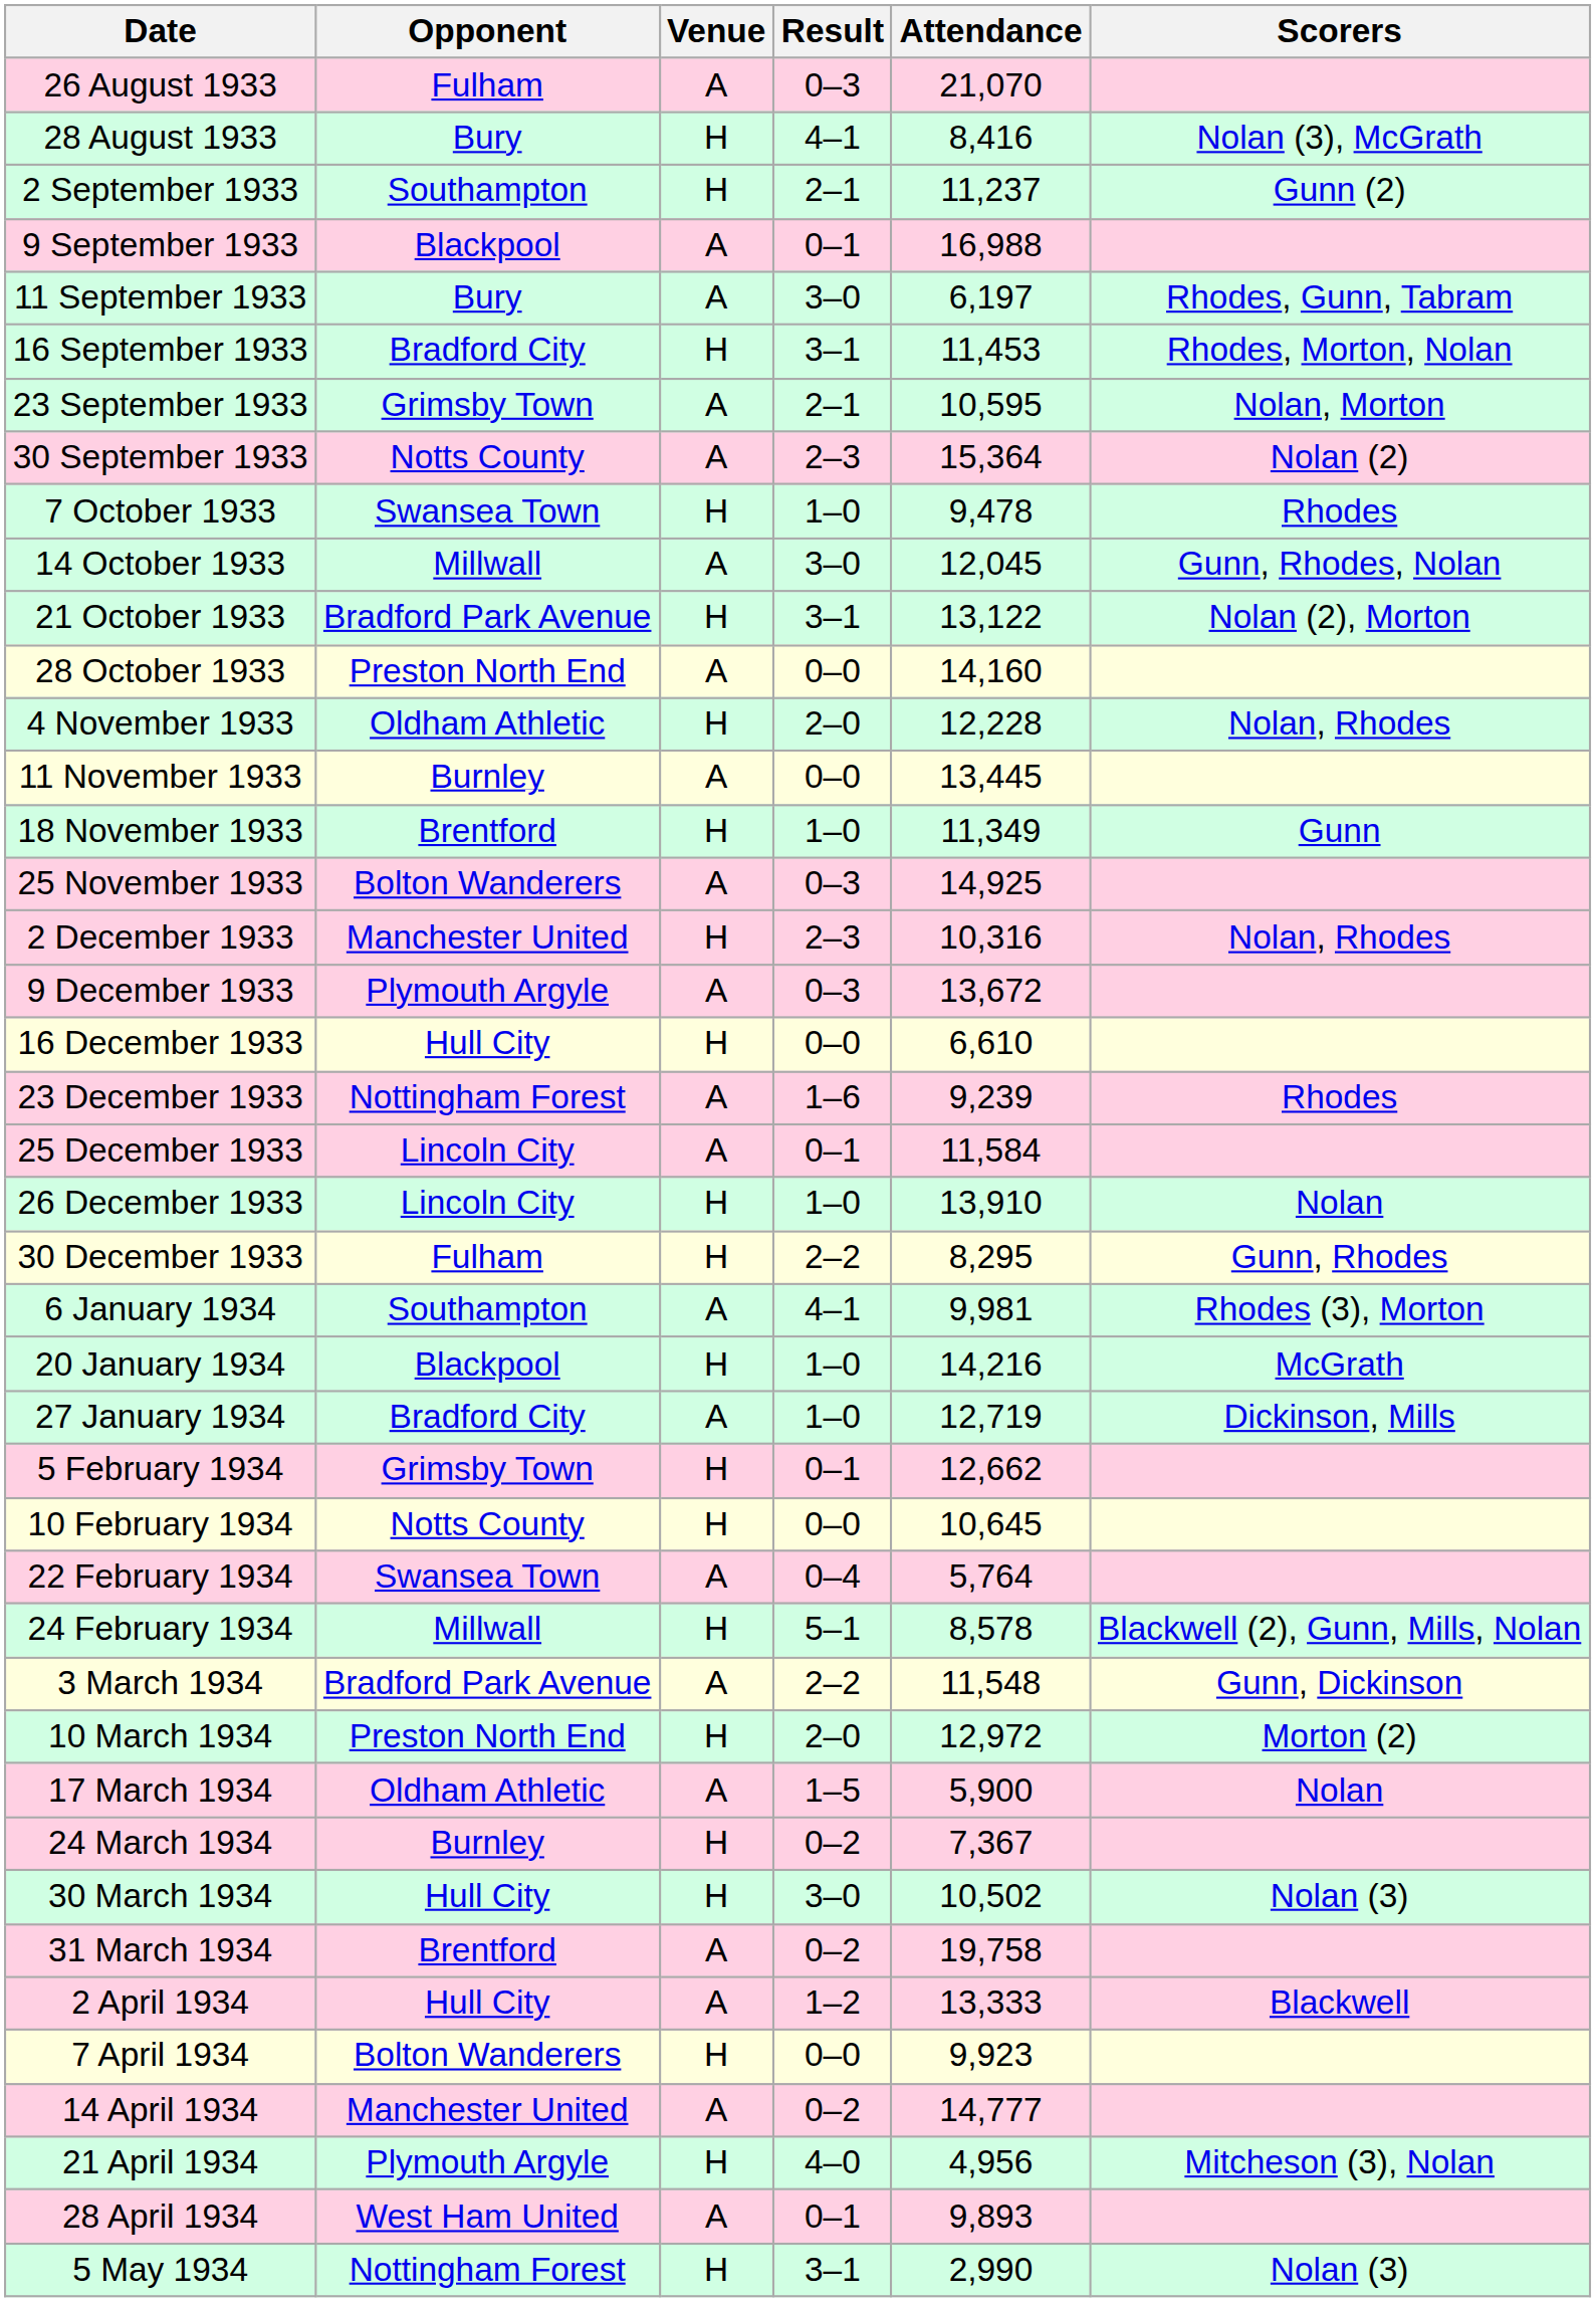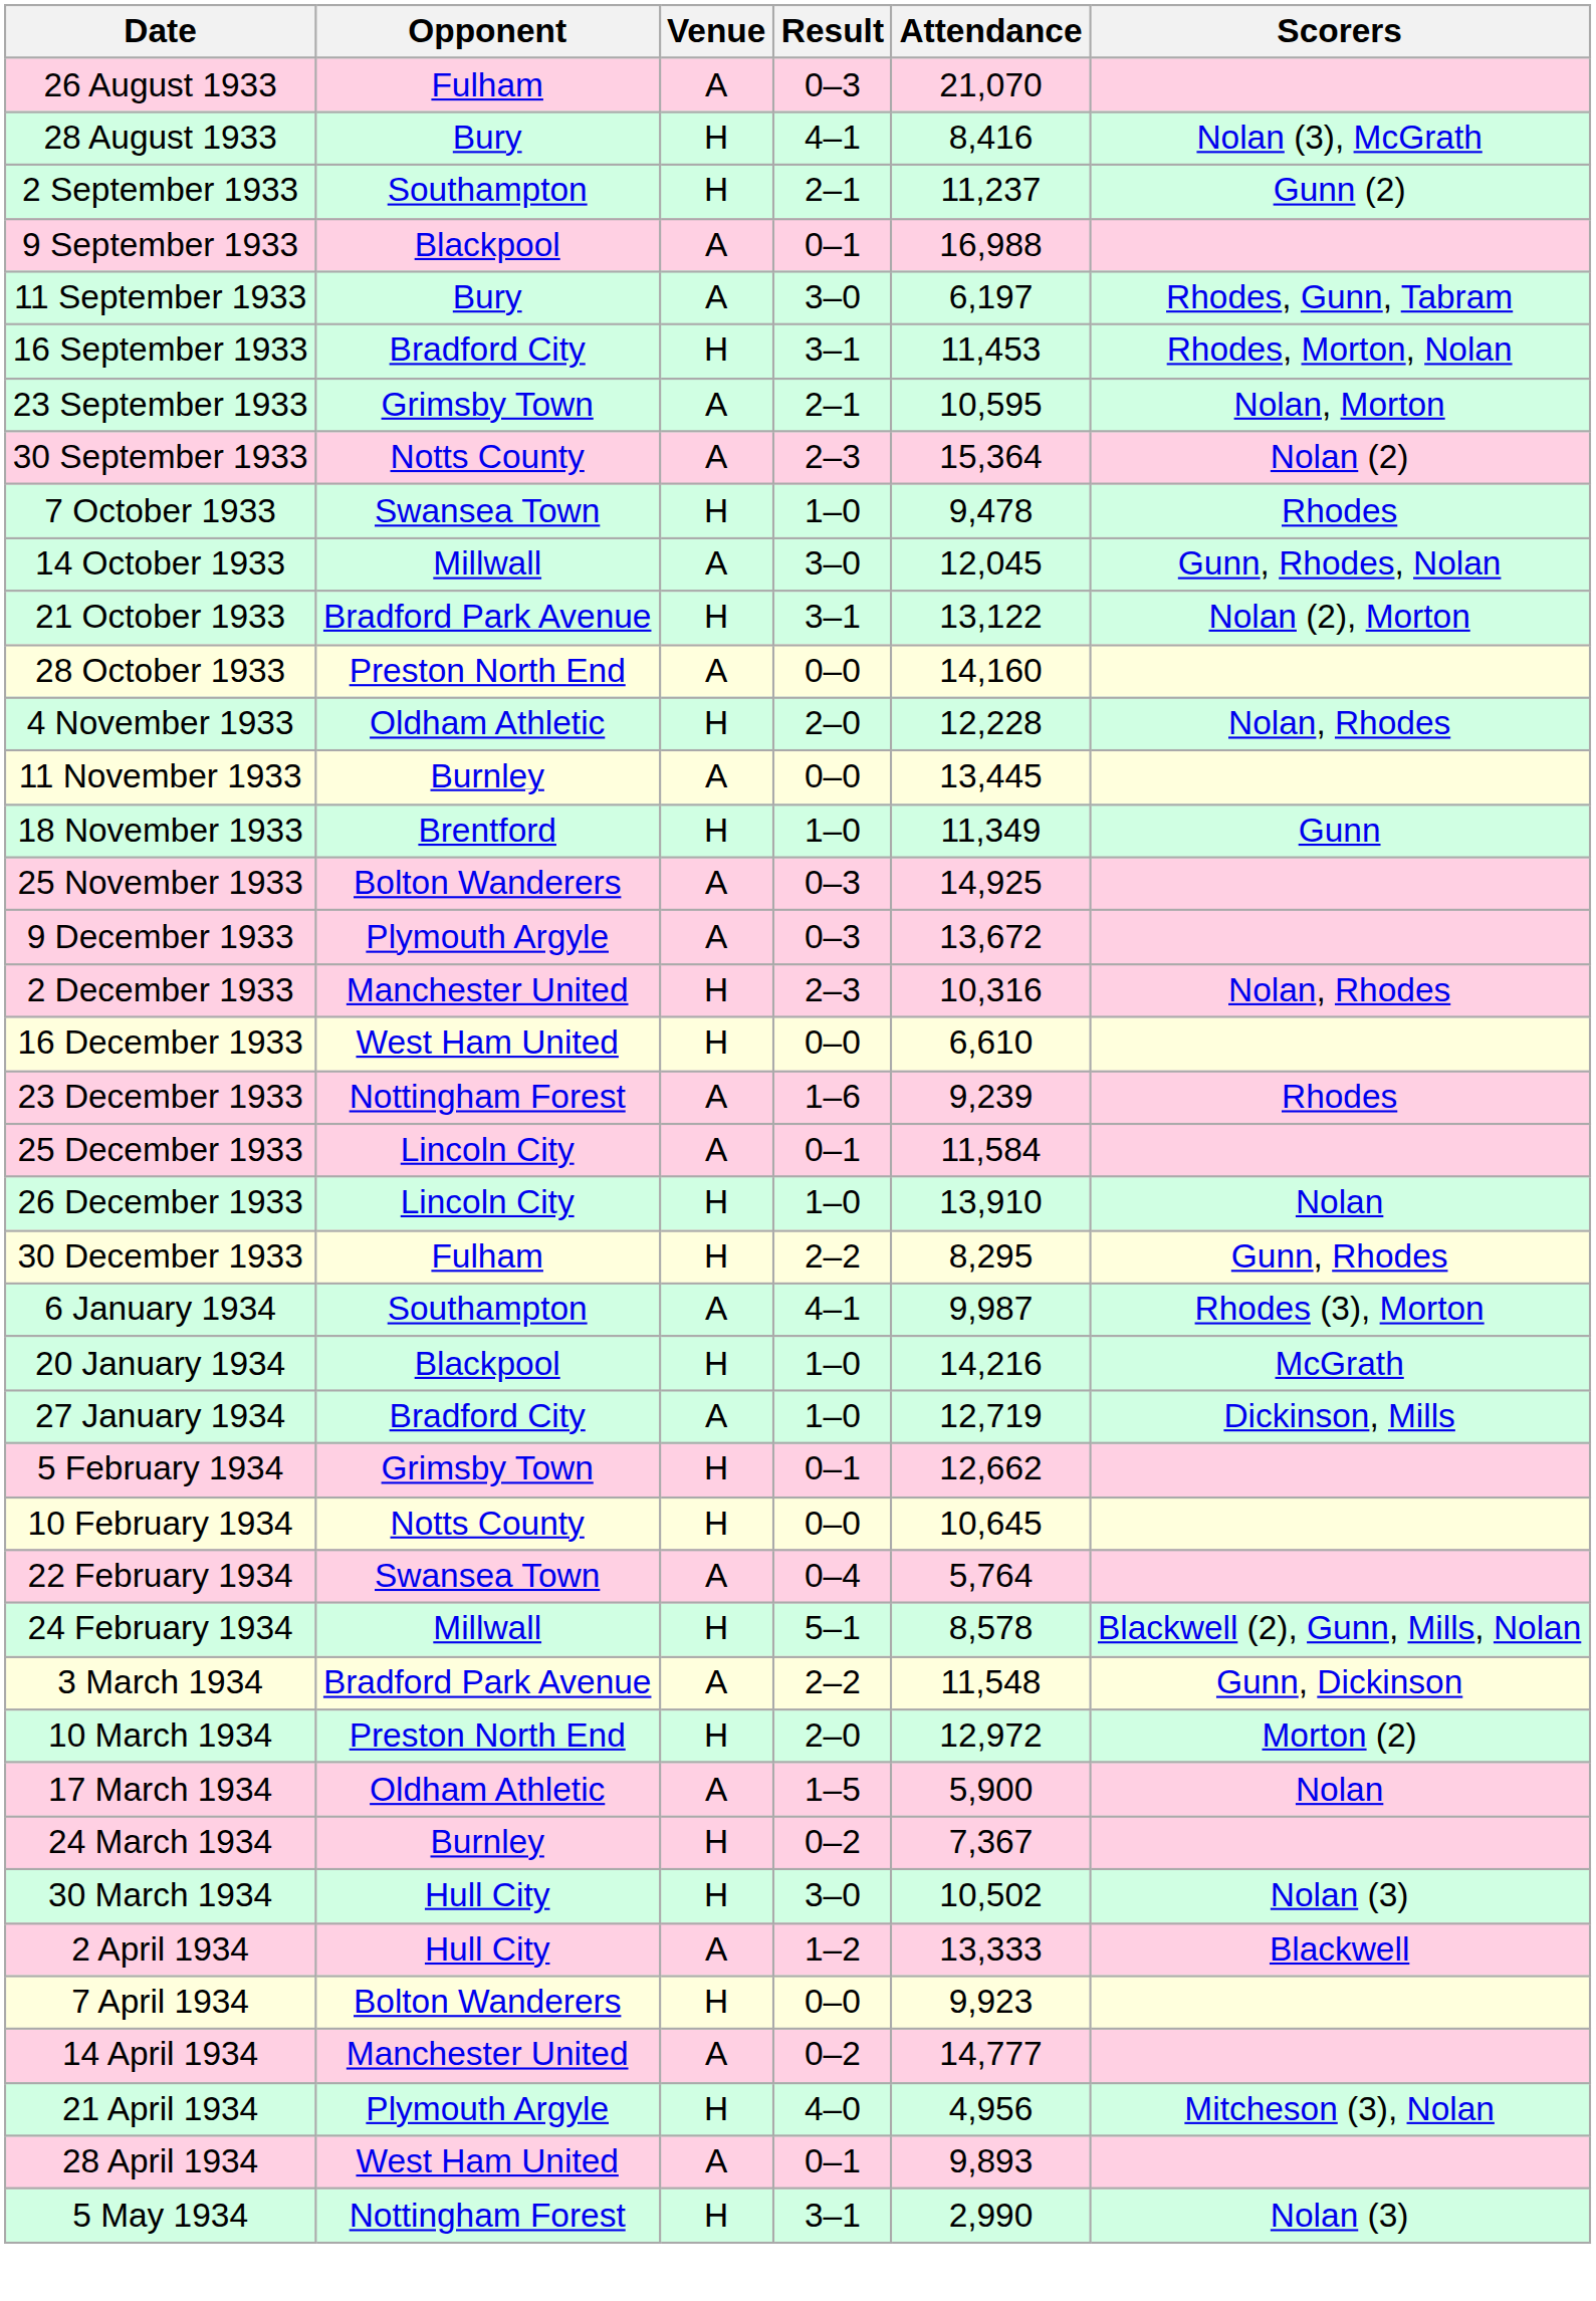rows swapped: 2 December 1933 <-> 9 December 1933
16 December 1933 | Opponent: Hull City -> West Ham United
6 January 1934 | Attendance: 9,981 -> 9,987
- row: 31 March 1934 | Brentford | A | 0–2 | 19,758
